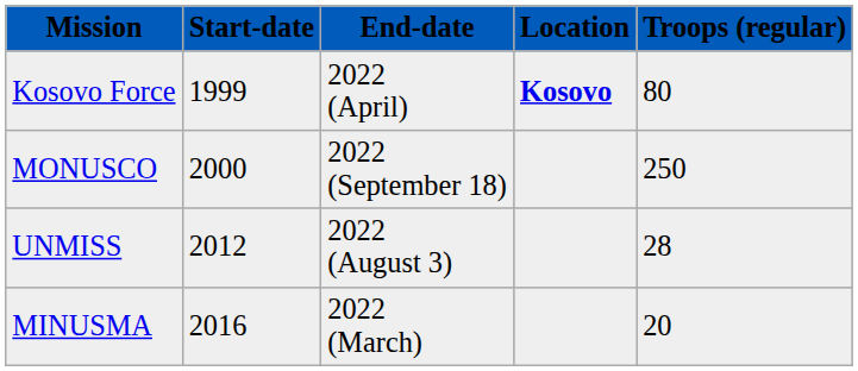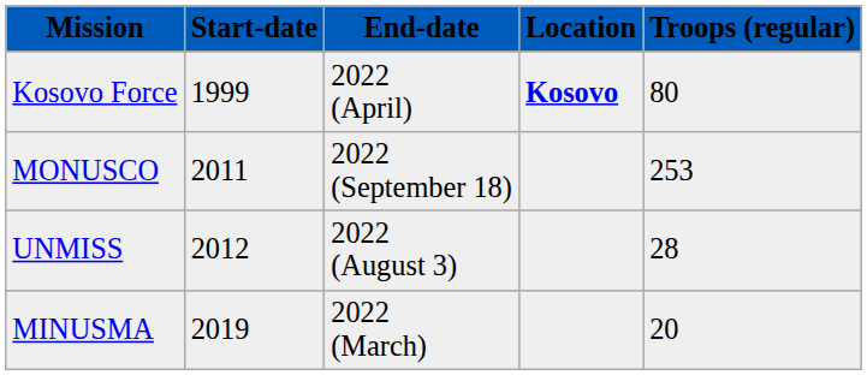MONUSCO | Start-date: 2000 -> 2011
MONUSCO | Troops (regular): 250 -> 253
MINUSMA | Start-date: 2016 -> 2019
